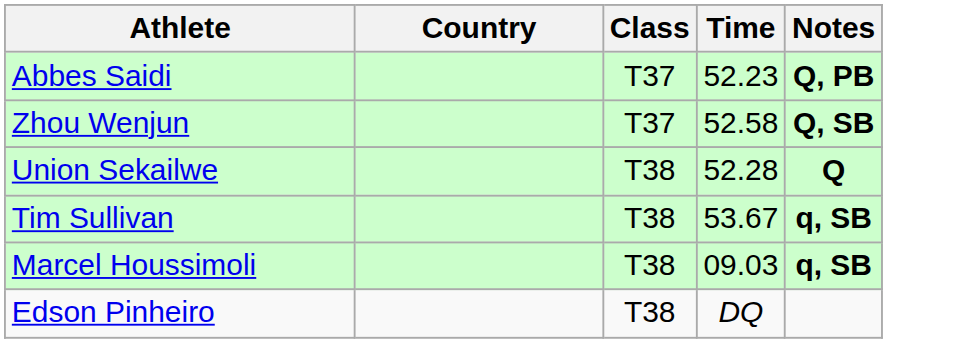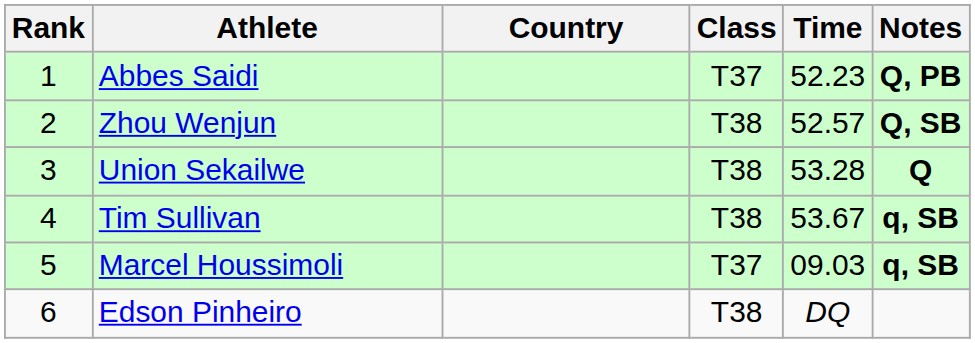+ column: Rank | 1 | 2 | 3 | 4 | 5 | 6
Zhou Wenjun | Class: T37 -> T38
Zhou Wenjun | Time: 52.58 -> 52.57
Union Sekailwe | Time: 52.28 -> 53.28
Marcel Houssimoli | Class: T38 -> T37
